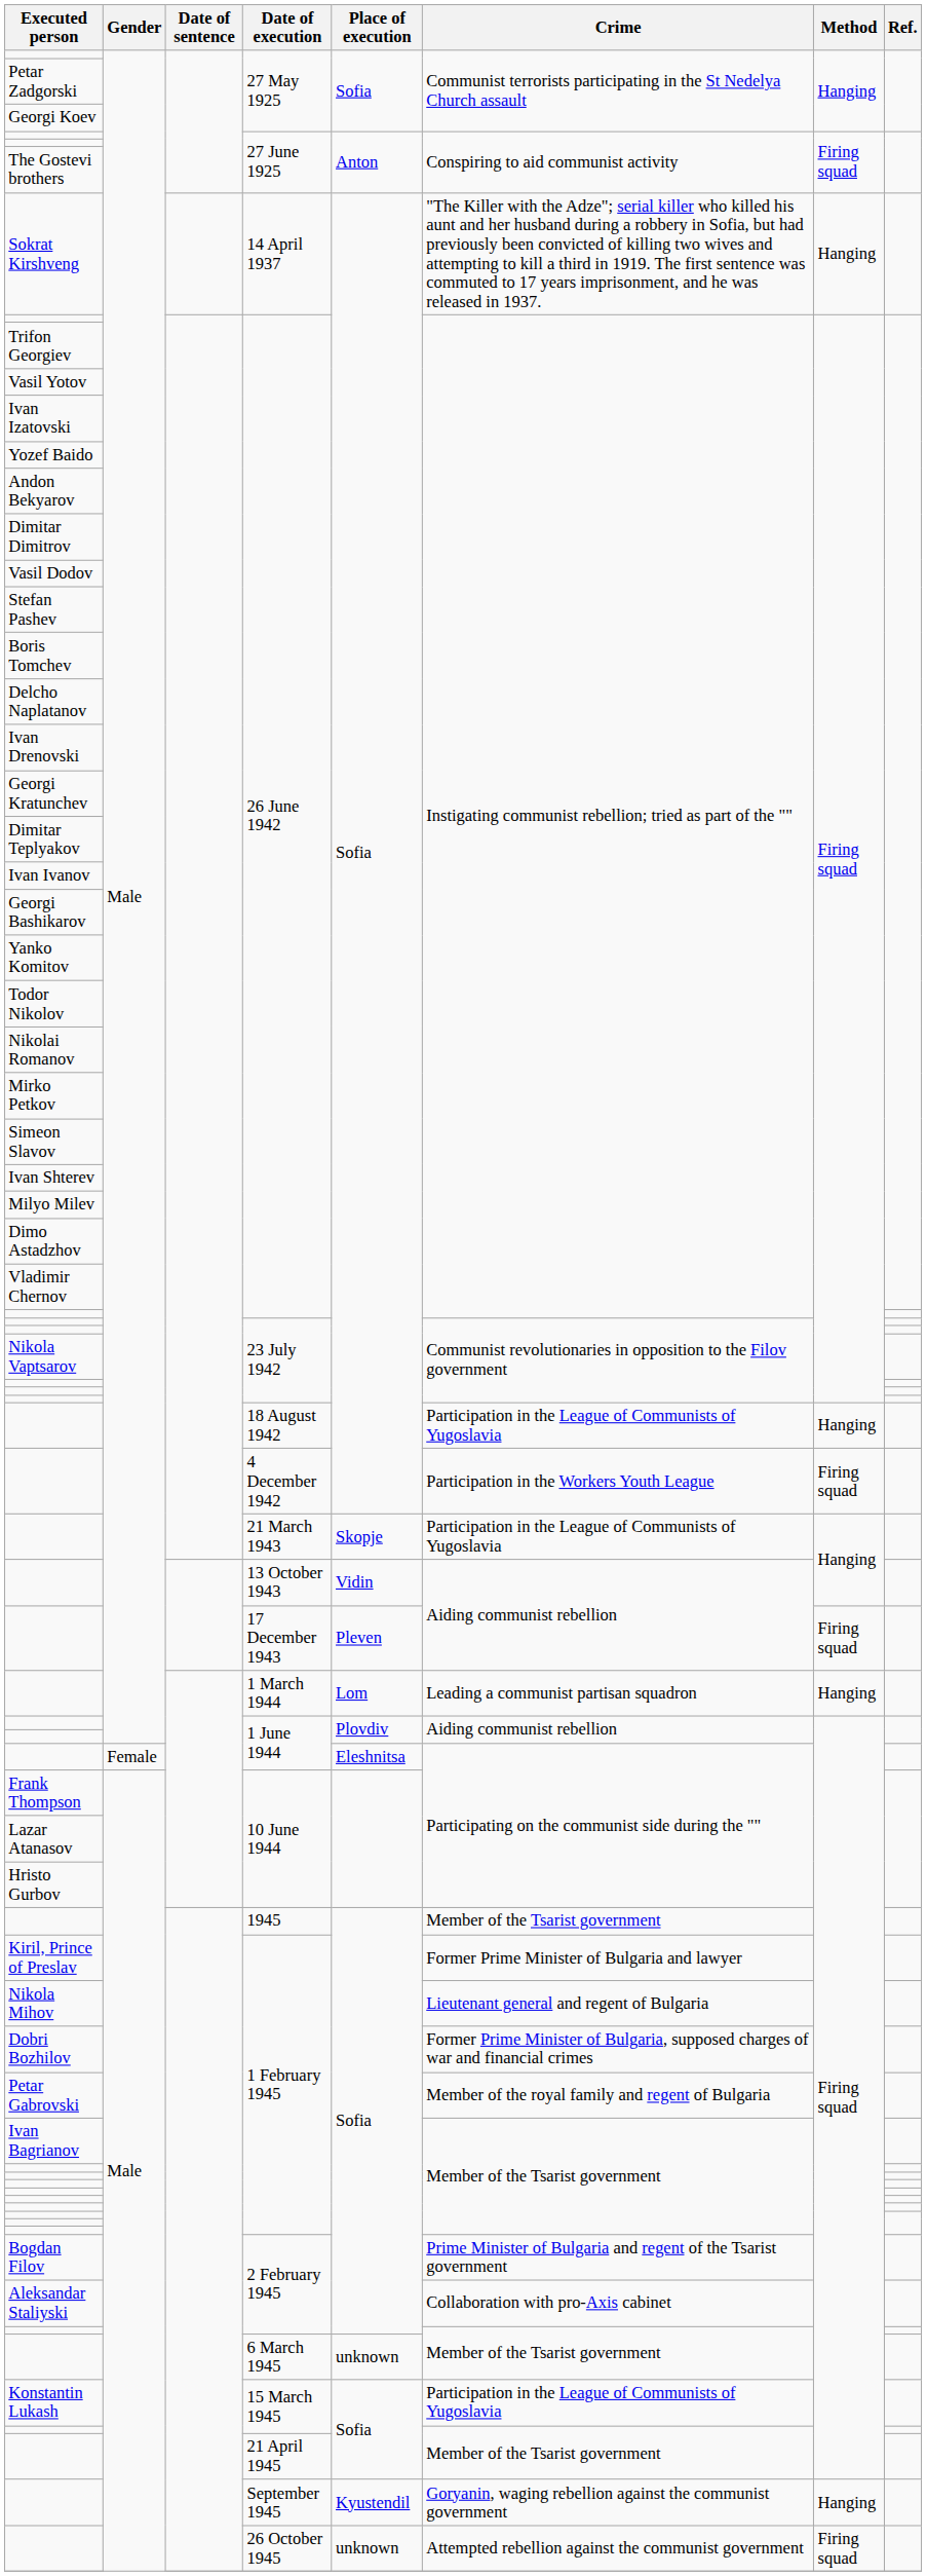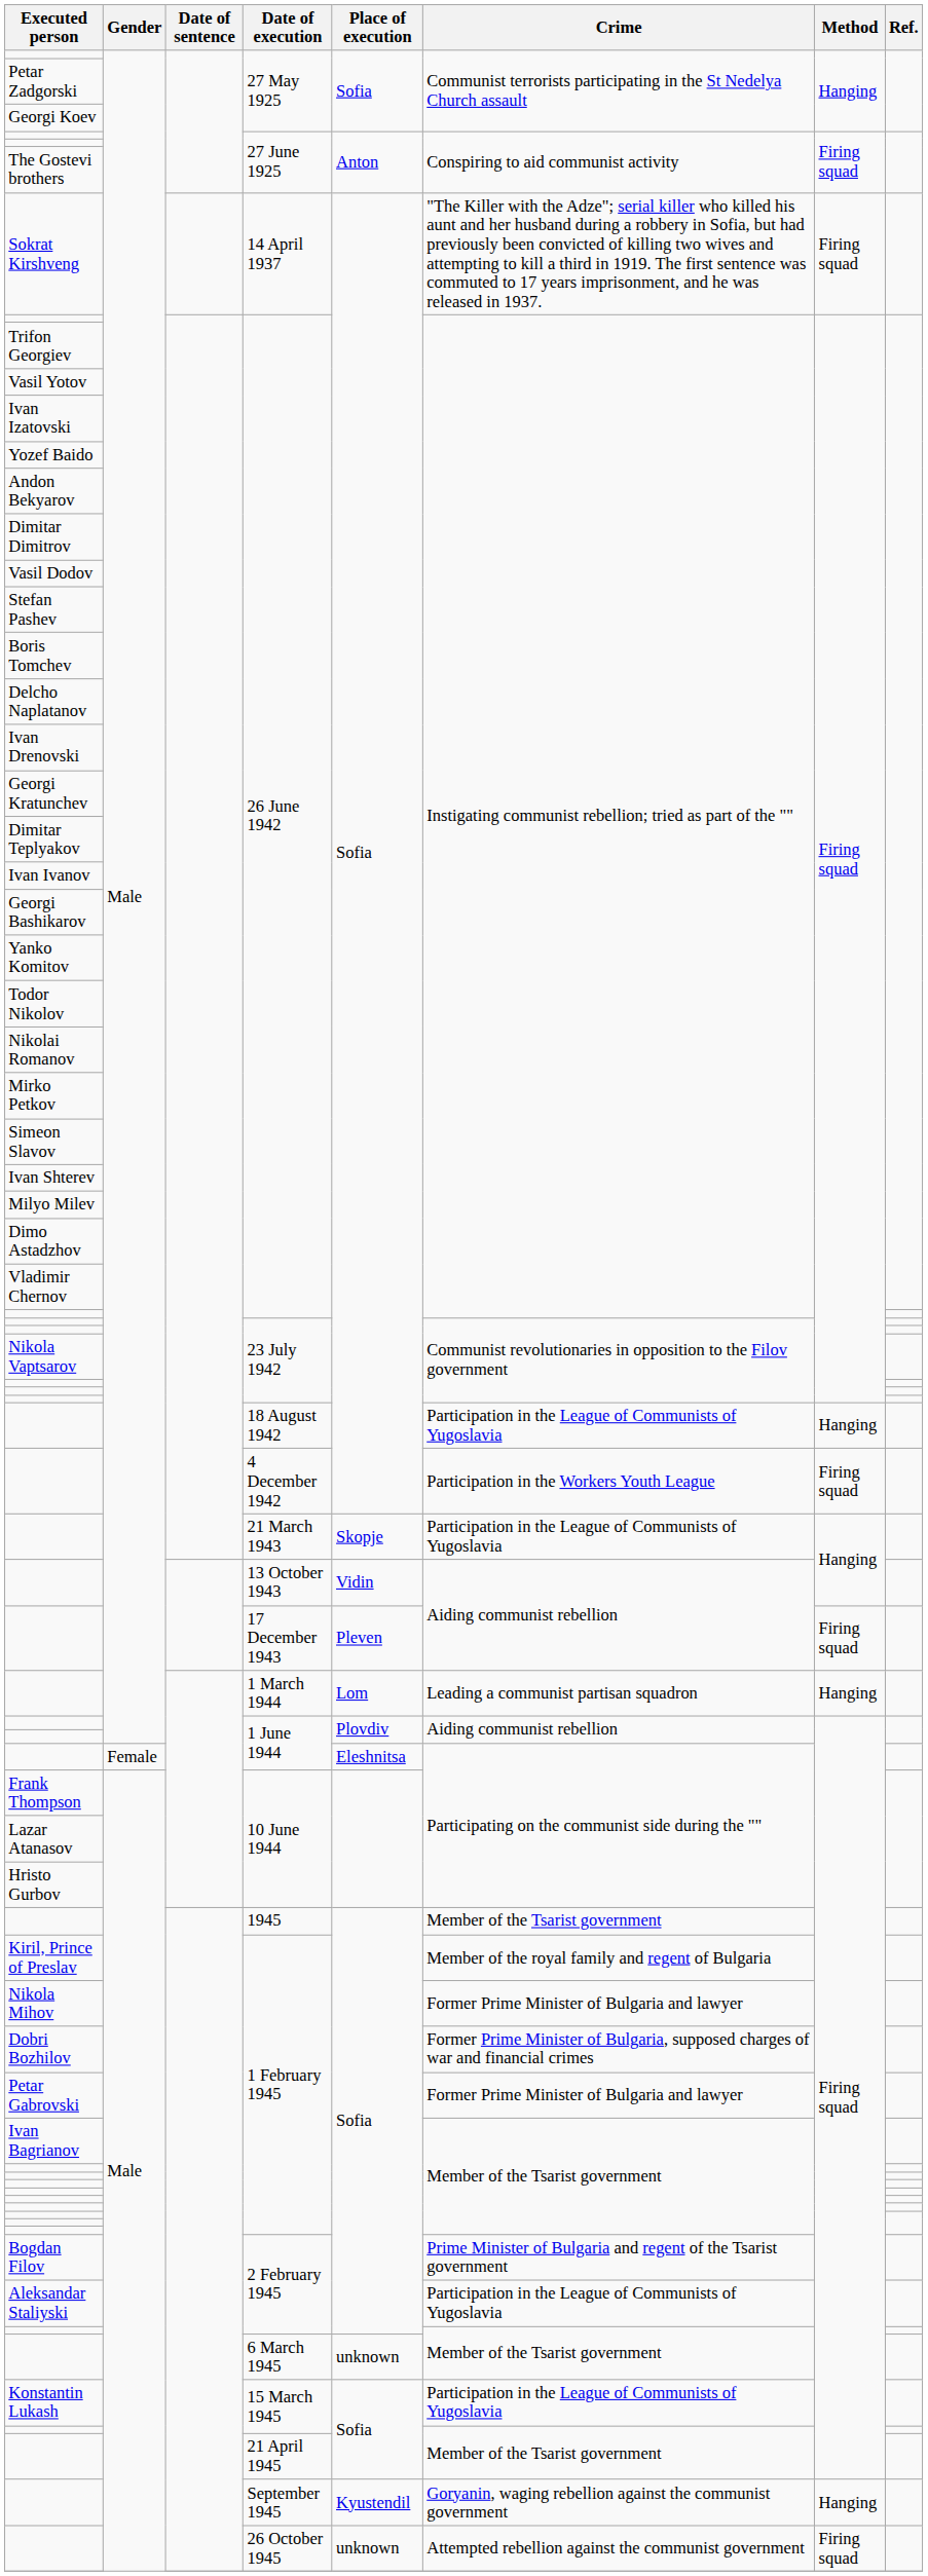Sokrat Kirshveng | Method: Hanging -> Firing squad
Kiril, Prince of Preslav | Crime: Former Prime Minister of Bulgaria and lawyer -> Member of the royal family and regent of Bulgaria
Nikola Mihov | Crime: Lieutenant general and regent of Bulgaria -> Former Prime Minister of Bulgaria and lawyer
Petar Gabrovski | Crime: Member of the royal family and regent of Bulgaria -> Former Prime Minister of Bulgaria and lawyer
Aleksandar Staliyski | Crime: Collaboration with pro-Axis cabinet -> Participation in the League of Communists of Yugoslavia
